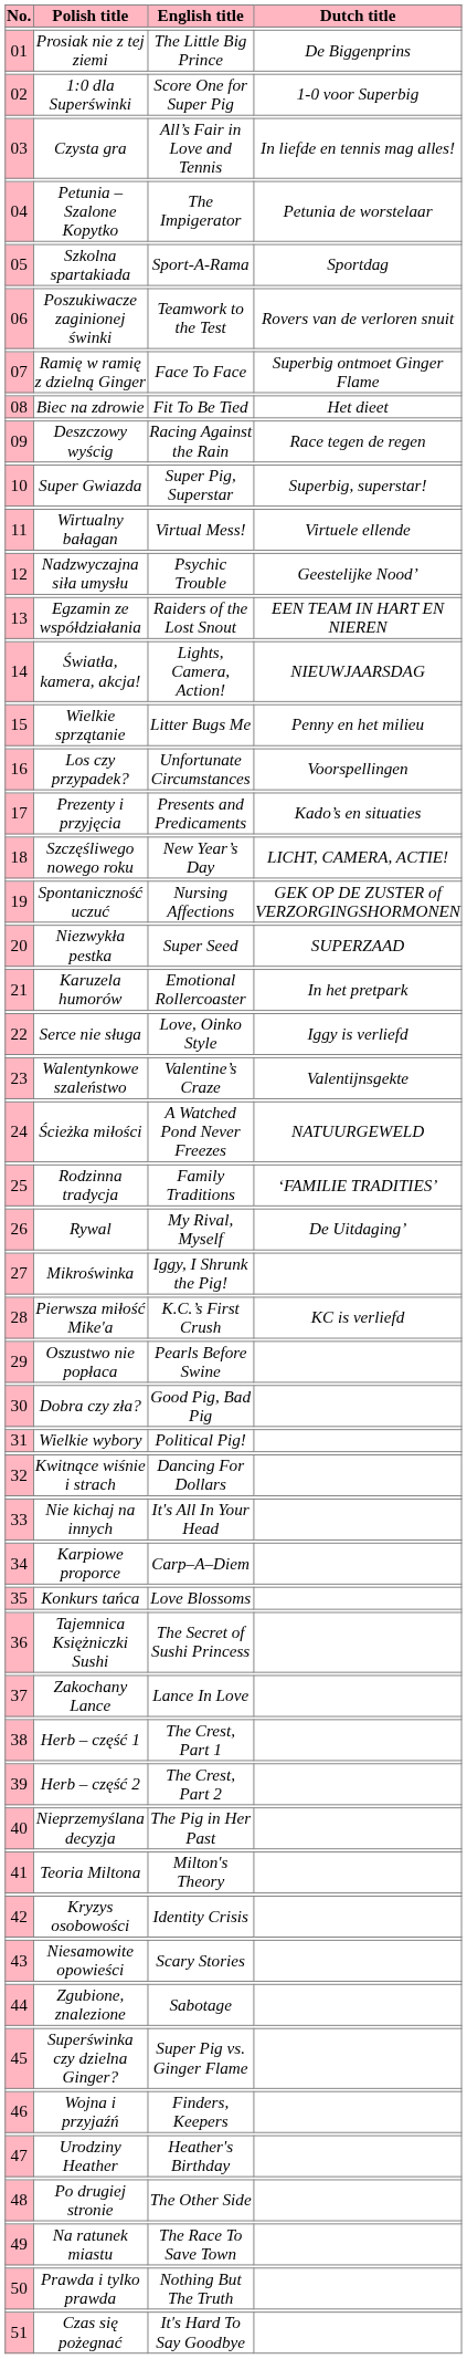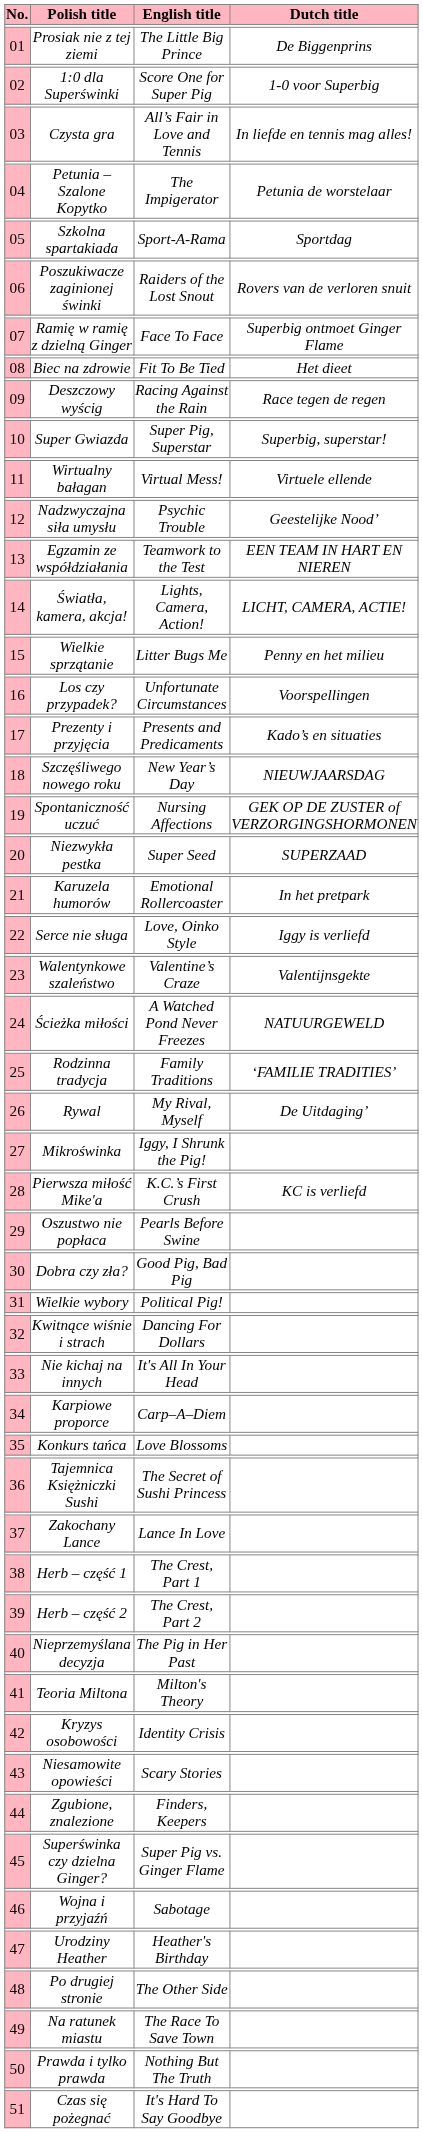06 | English title: Teamwork to the Test -> Raiders of the Lost Snout
13 | English title: Raiders of the Lost Snout -> Teamwork to the Test
14 | Dutch title: NIEUWJAARSDAG -> LICHT, CAMERA, ACTIE!
18 | Dutch title: LICHT, CAMERA, ACTIE! -> NIEUWJAARSDAG
44 | English title: Sabotage -> Finders, Keepers
46 | English title: Finders, Keepers -> Sabotage
